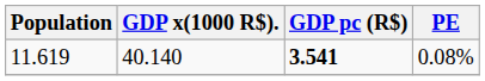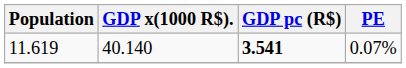11.619 | PE: 0.08% -> 0.07%
